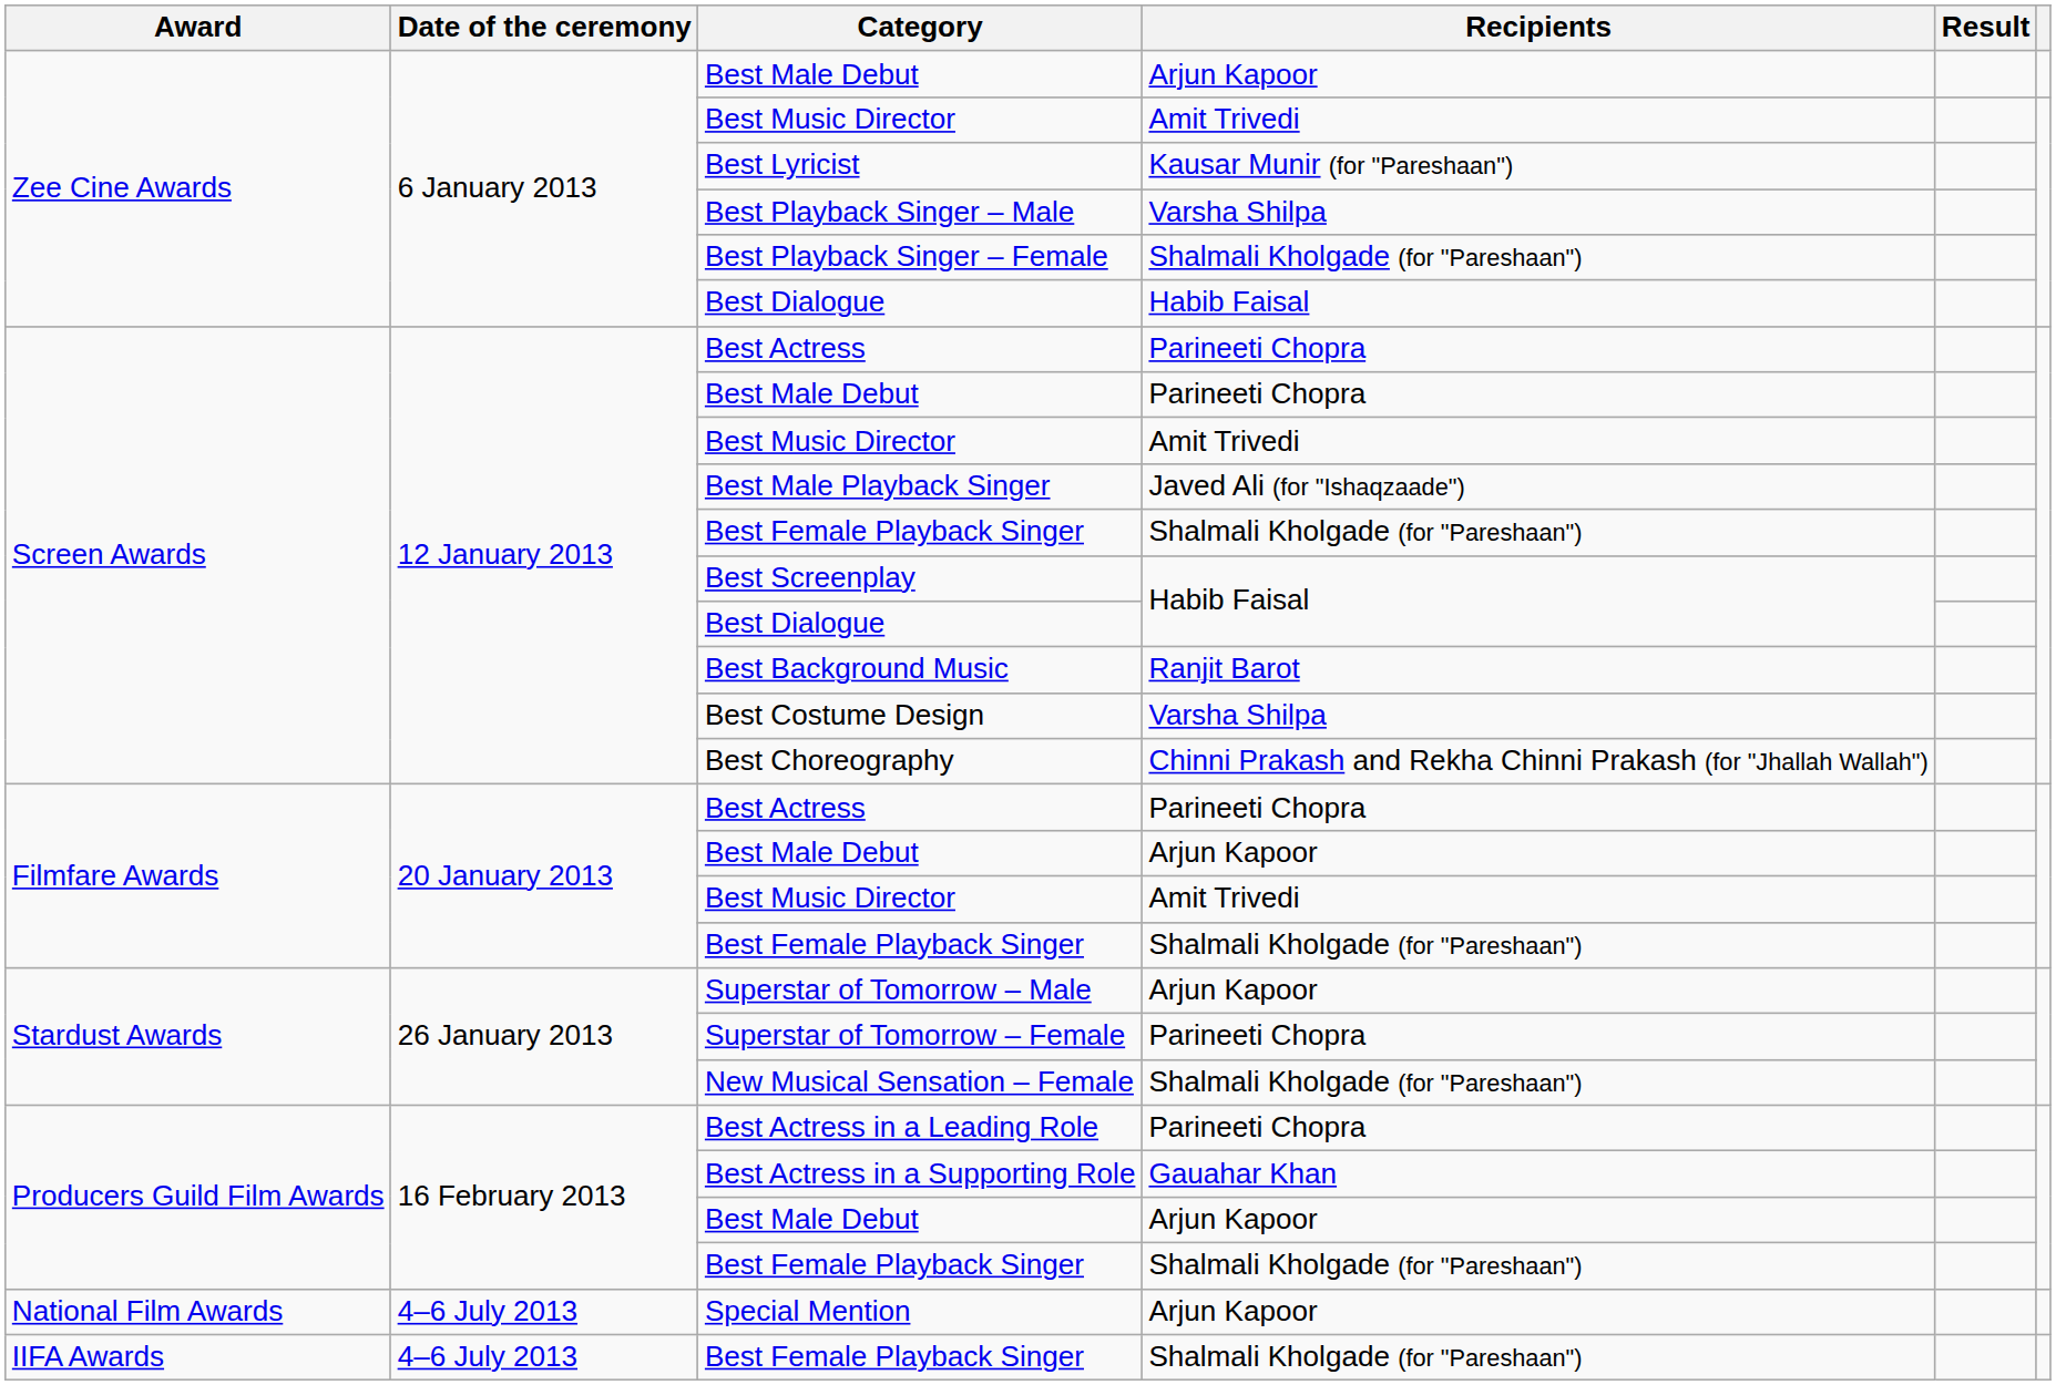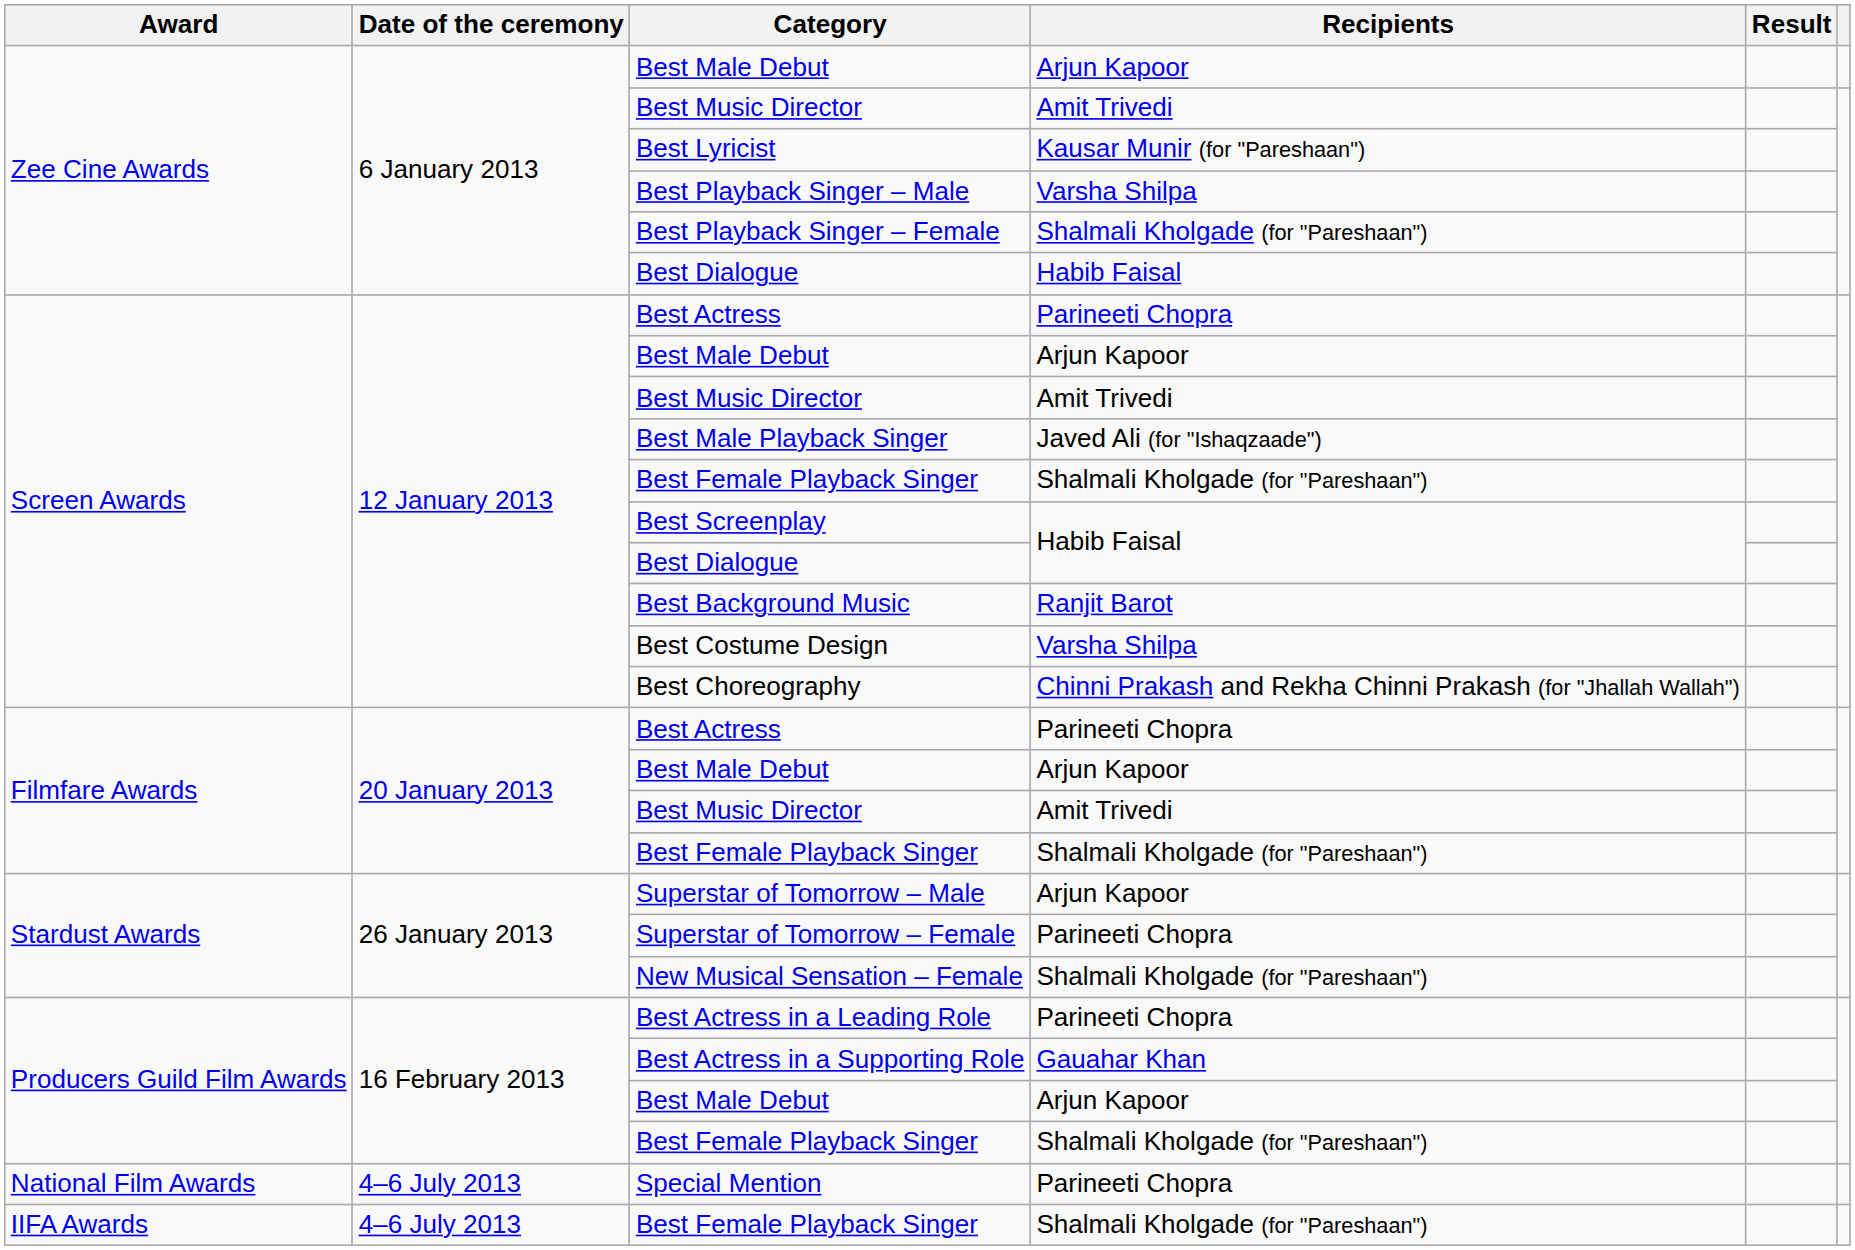Screen Awards / Best Male Debut | Recipients: Parineeti Chopra -> Arjun Kapoor
Special Mention | Recipients: Arjun Kapoor -> Parineeti Chopra
